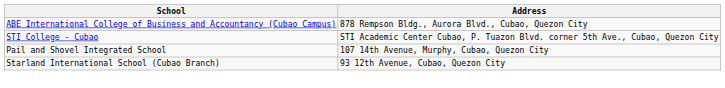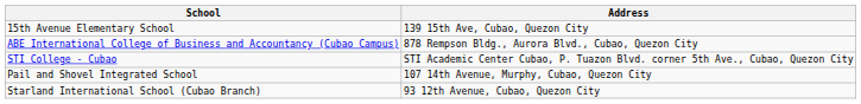+ row: 15th Avenue Elementary School | 139 15th Ave, Cubao, Quezon City
